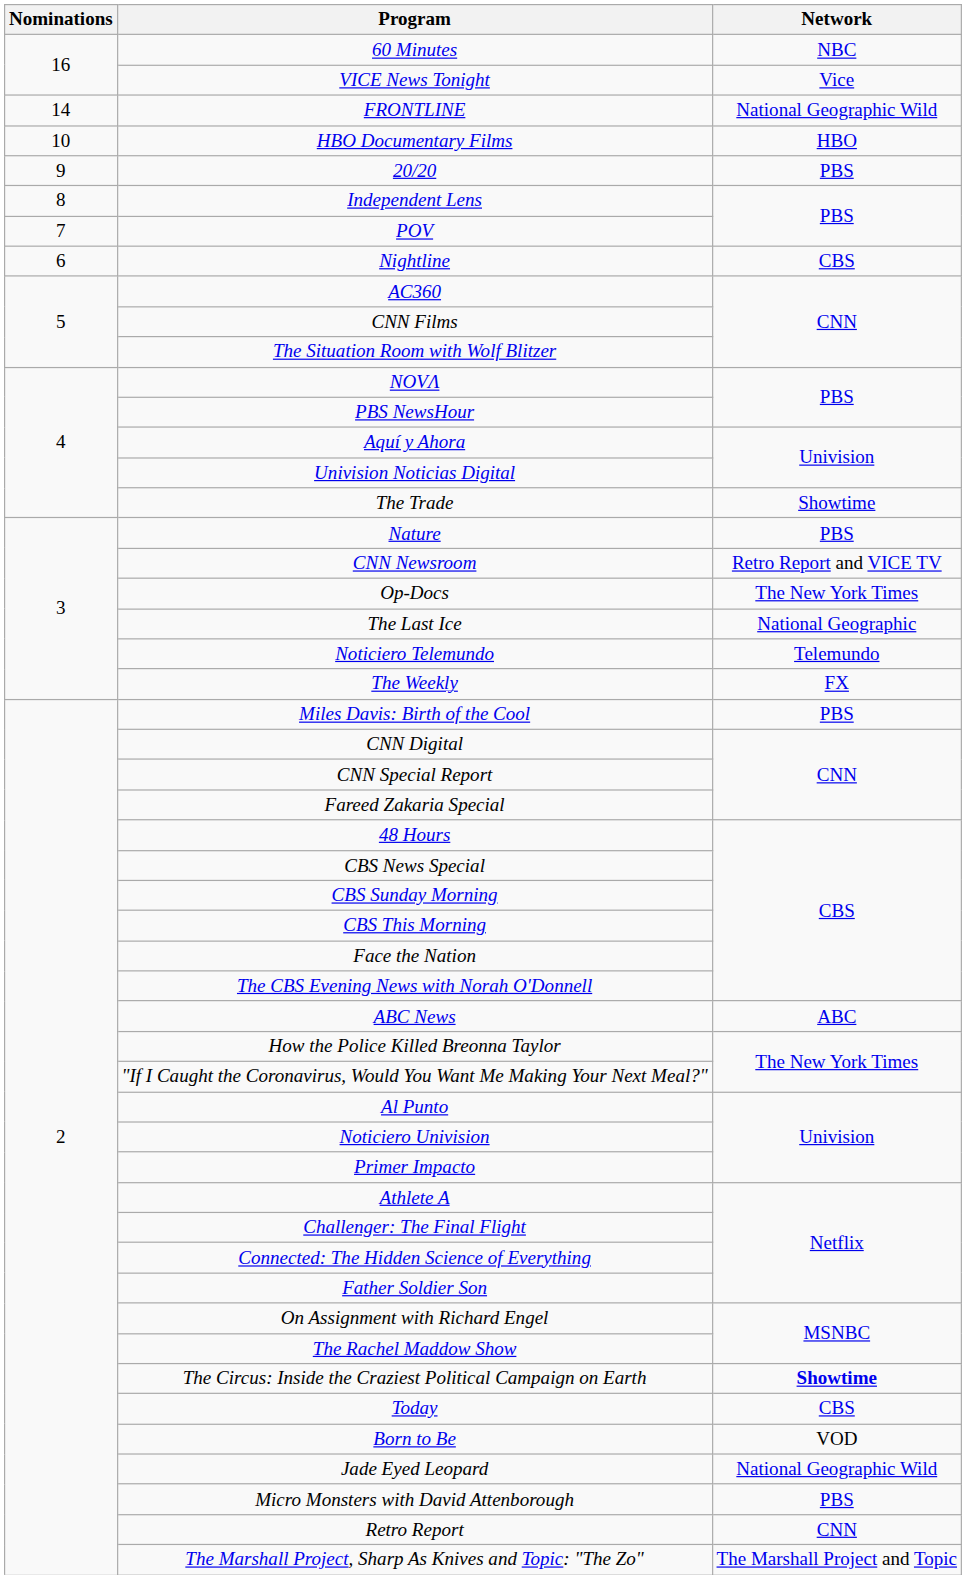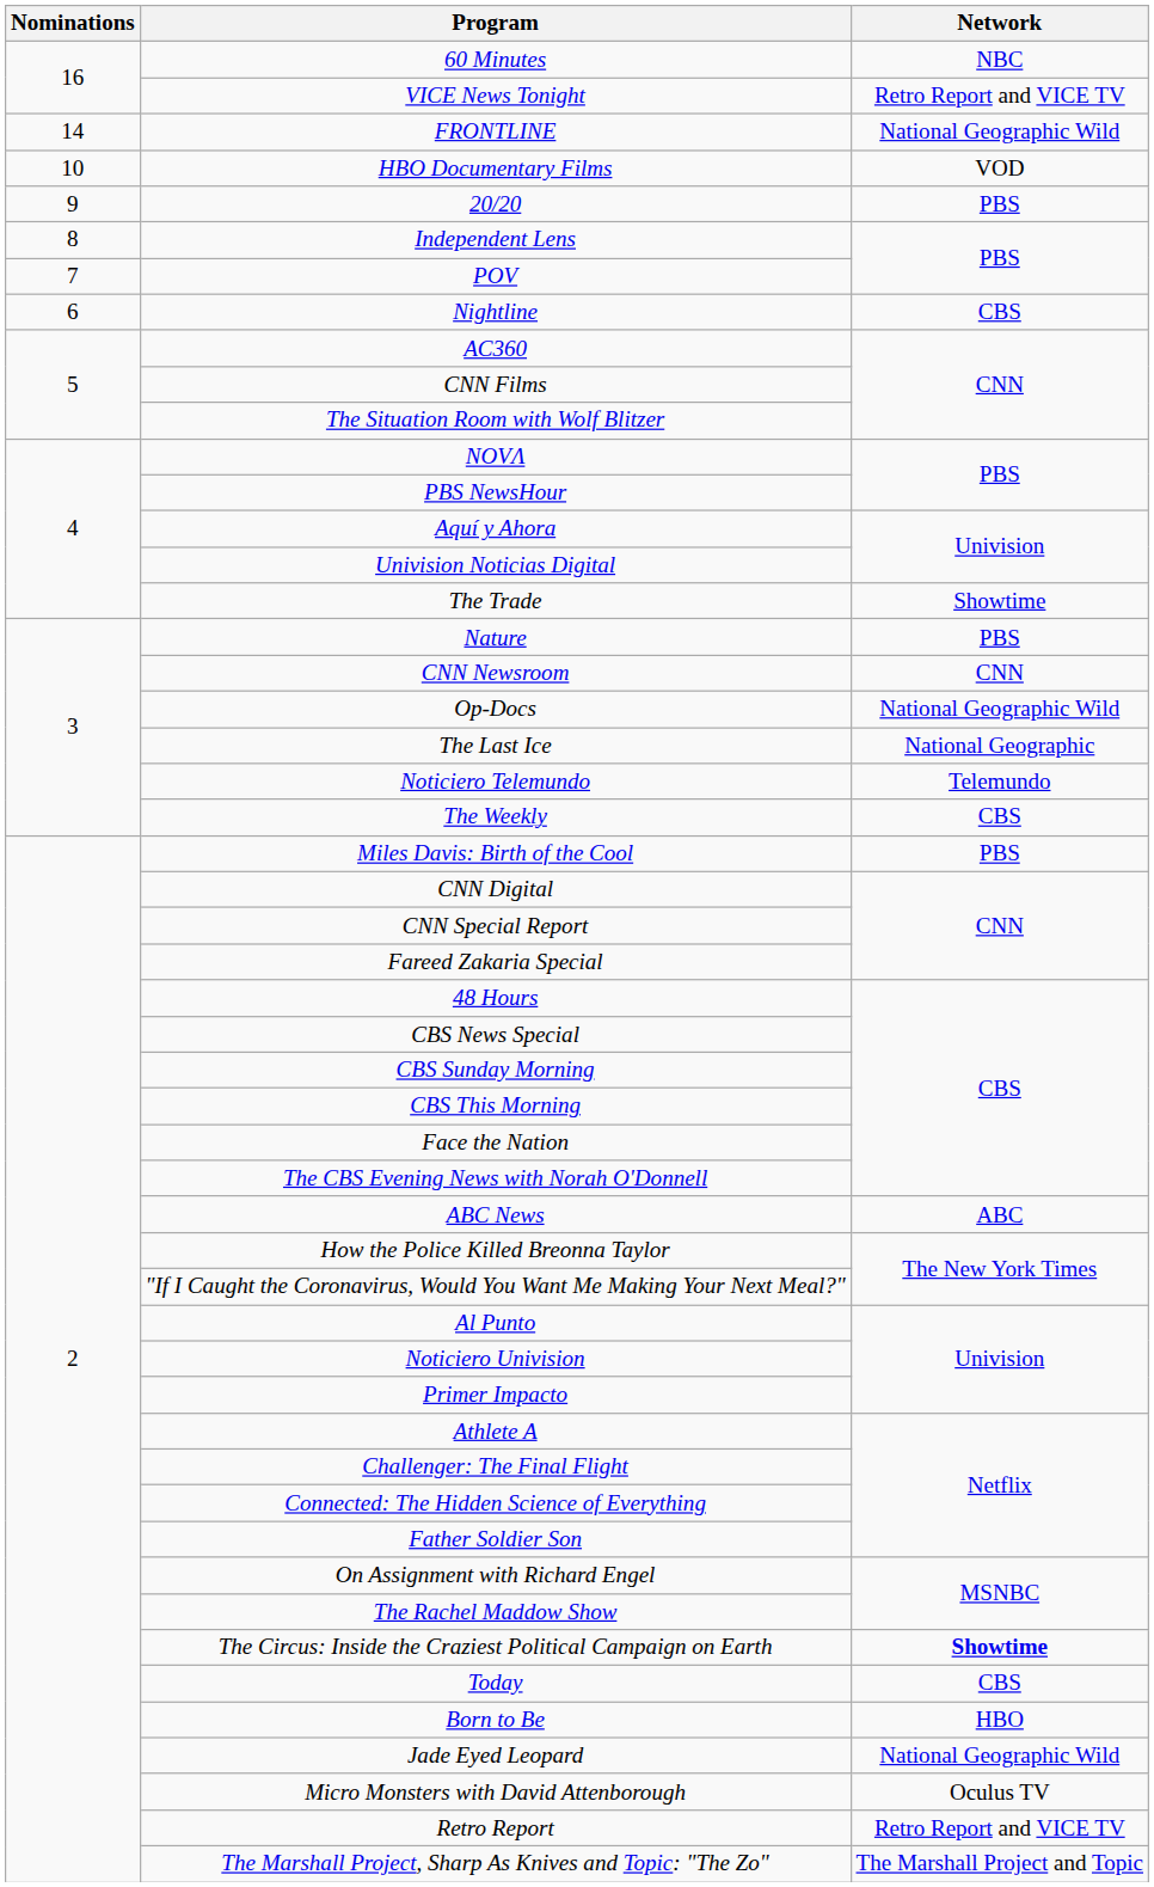VICE News Tonight | Network: Vice -> Retro Report and VICE TV
HBO Documentary Films | Network: HBO -> VOD
CNN Newsroom | Network: Retro Report and VICE TV -> CNN
Op-Docs | Network: The New York Times -> National Geographic Wild
The Weekly | Network: FX -> CBS
Born to Be | Network: VOD -> HBO
Micro Monsters with David Attenborough | Network: PBS -> Oculus TV
Retro Report | Network: CNN -> Retro Report and VICE TV
